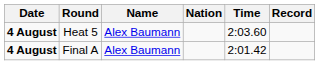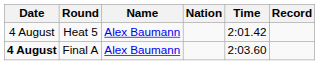Heat 5 | Date: bold -> normal
Heat 5 | Time: 2:03.60 -> 2:01.42
Final A | Time: 2:01.42 -> 2:03.60
